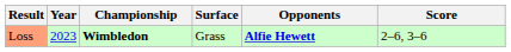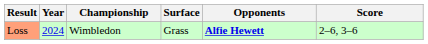Loss | Year: 2023 -> 2024
Loss | Championship: bold -> normal
